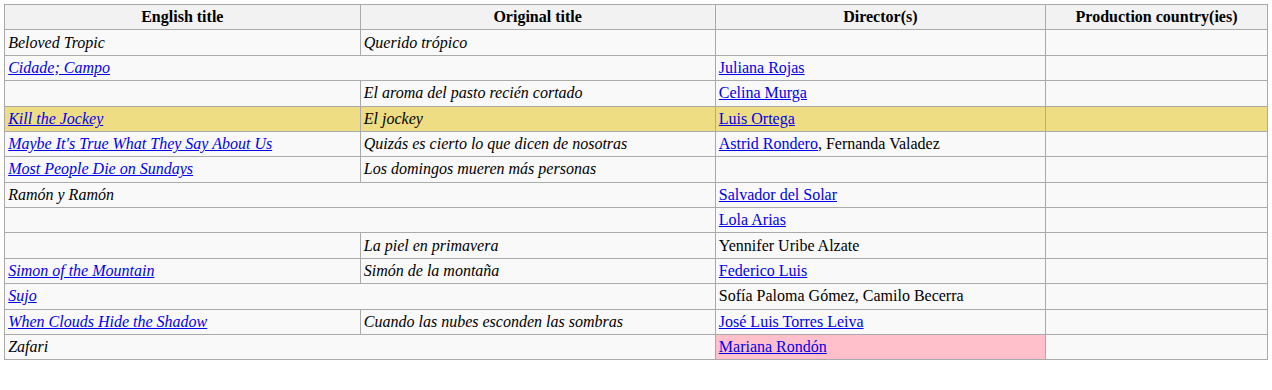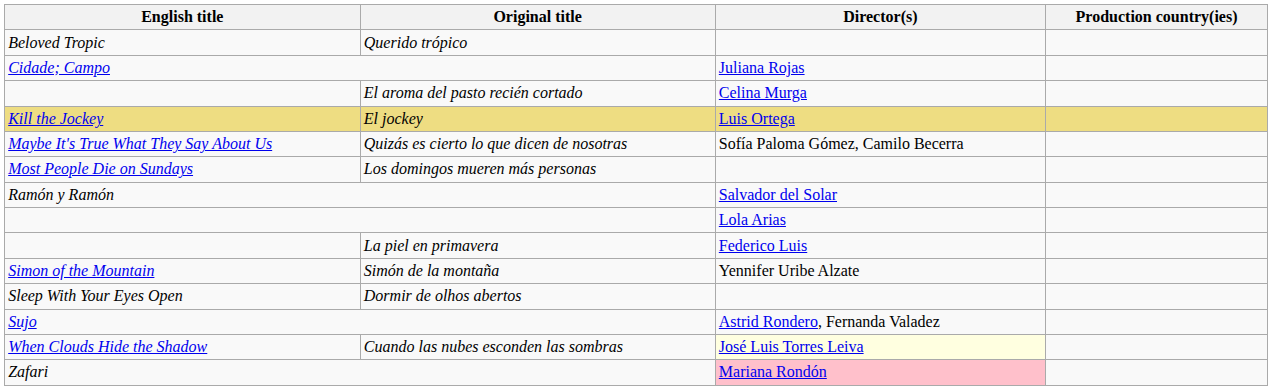Quizás es cierto lo que dicen de nosotras | Director(s): Astrid Rondero, Fernanda Valadez -> Sofía Paloma Gómez, Camilo Becerra
La piel en primavera | Director(s): Yennifer Uribe Alzate -> Federico Luis
Simón de la montaña | Director(s): Federico Luis -> Yennifer Uribe Alzate
+ row: Sleep With Your Eyes Open | Dormir de olhos abertos
Sujo | Director(s): Sofía Paloma Gómez, Camilo Becerra -> Astrid Rondero, Fernanda Valadez
Cuando las nubes esconden las sombras | Director(s): no background -> lightyellow background
